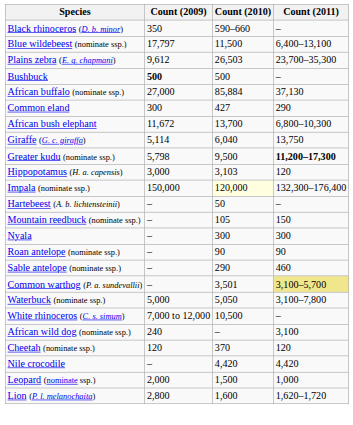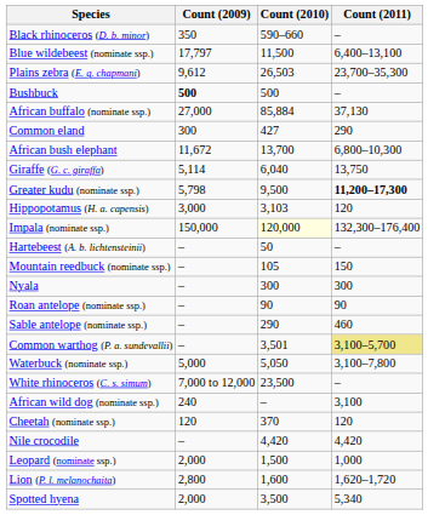White rhinoceros (C. s. simum) | Count (2010): 10,500 -> 23,500
+ row: Spotted hyena | 2,000 | 3,500 | 5,340
